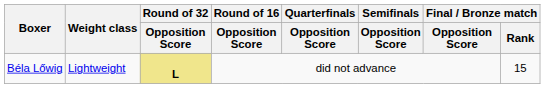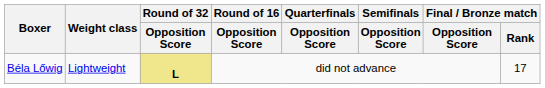Béla Lőwig | Final / Bronze match / Rank: 15 -> 17
